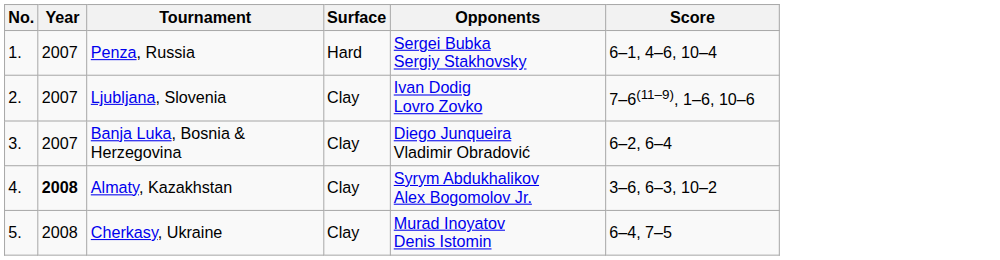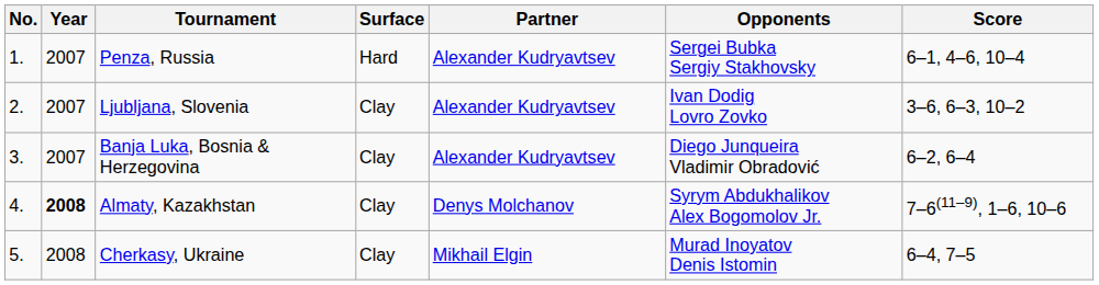+ column: Partner | Alexander Kudryavtsev | Alexander Kudryavtsev | Alexander Kudryavtsev | Denys Molchanov | Mikhail Elgin
Ljubljana, Slovenia | Score: 7–6(11–9), 1–6, 10–6 -> 3–6, 6–3, 10–2
Almaty, Kazakhstan | Score: 3–6, 6–3, 10–2 -> 7–6(11–9), 1–6, 10–6
